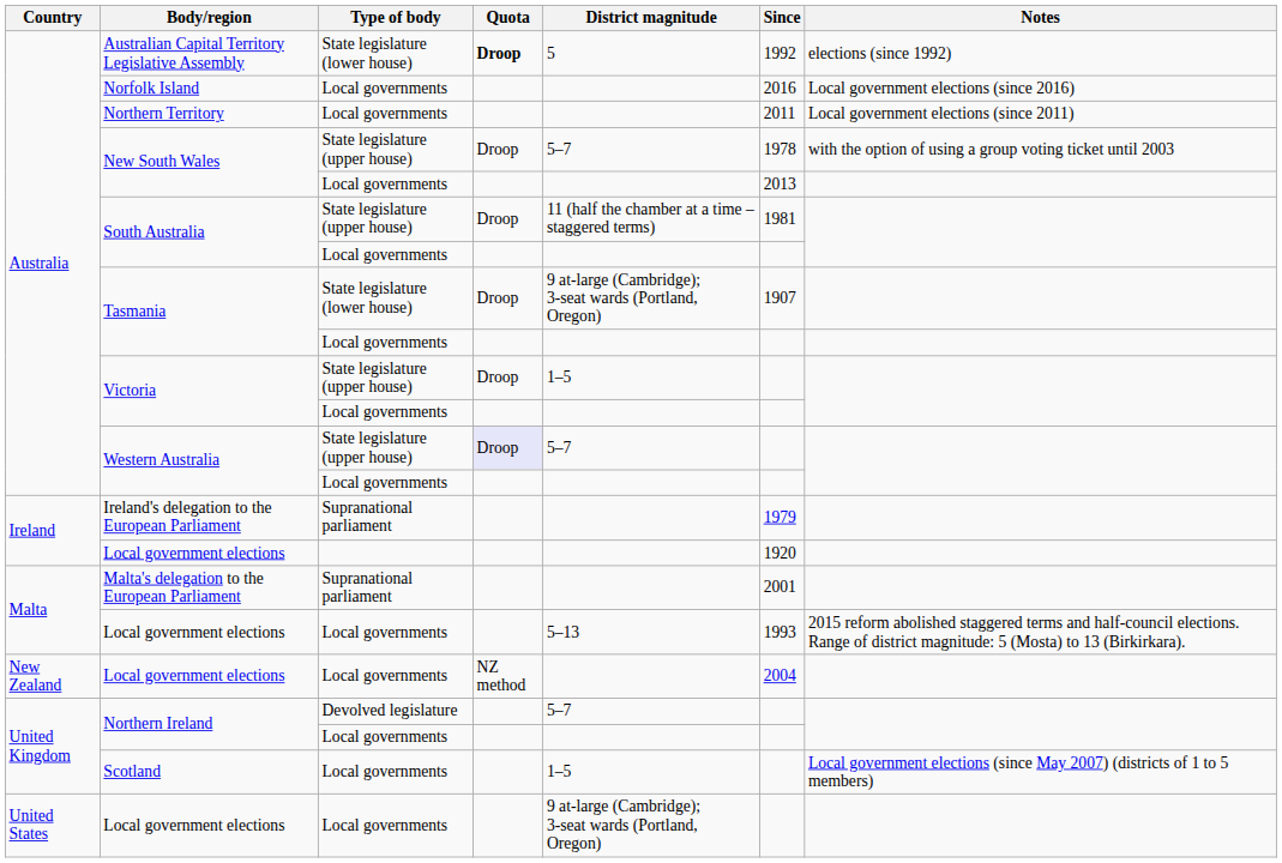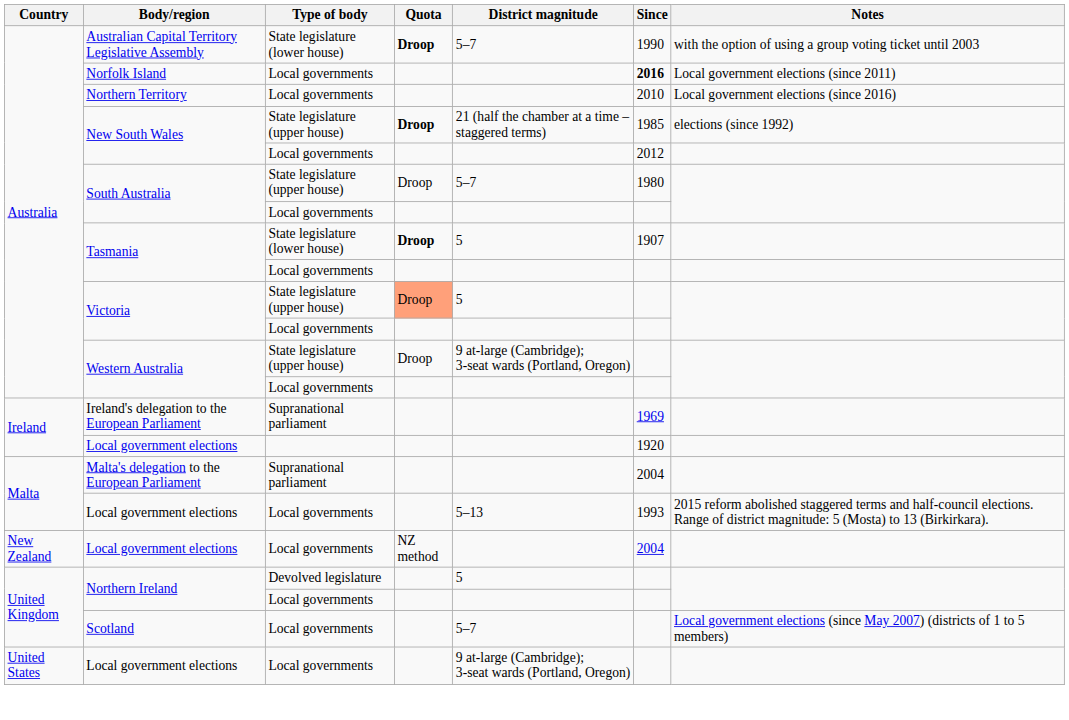Australian Capital Territory Legislative Assembly | District magnitude: 5 -> 5–7
Australian Capital Territory Legislative Assembly | Since: 1992 -> 1990
Australian Capital Territory Legislative Assembly | Notes: elections (since 1992) -> with the option of using a group voting ticket until 2003
Norfolk Island | Since: normal -> bold
Norfolk Island | Notes: Local government elections (since 2016) -> Local government elections (since 2011)
Northern Territory | Since: 2011 -> 2010
Northern Territory | Notes: Local government elections (since 2011) -> Local government elections (since 2016)
New South Wales / State legislature (upper house) | Quota: normal -> bold
New South Wales / State legislature (upper house) | District magnitude: 5–7 -> 21 (half the chamber at a time – staggered terms)
New South Wales / State legislature (upper house) | Since: 1978 -> 1985
New South Wales / State legislature (upper house) | Notes: with the option of using a group voting ticket until 2003 -> elections (since 1992)
New South Wales / Local governments | Since: 2013 -> 2012
South Australia / State legislature (upper house) | District magnitude: 11 (half the chamber at a time – staggered terms) -> 5–7
South Australia / State legislature (upper house) | Since: 1981 -> 1980
Tasmania / State legislature (lower house) | Quota: normal -> bold
Tasmania / State legislature (lower house) | District magnitude: 9 at-large (Cambridge); 3-seat wards (Portland, Oregon) -> 5
Victoria / State legislature (upper house) | Quota: no background -> lightsalmon background
Victoria / State legislature (upper house) | District magnitude: 1–5 -> 5
Western Australia / State legislature (upper house) | Quota: lavender background -> no background
Western Australia / State legislature (upper house) | District magnitude: 5–7 -> 9 at-large (Cambridge); 3-seat wards (Portland, Oregon)
Ireland's delegation to the European Parliament | Since: 1979 -> 1969
Malta's delegation to the European Parliament | Since: 2001 -> 2004
Northern Ireland / Devolved legislature | District magnitude: 5–7 -> 5
Scotland | District magnitude: 1–5 -> 5–7
